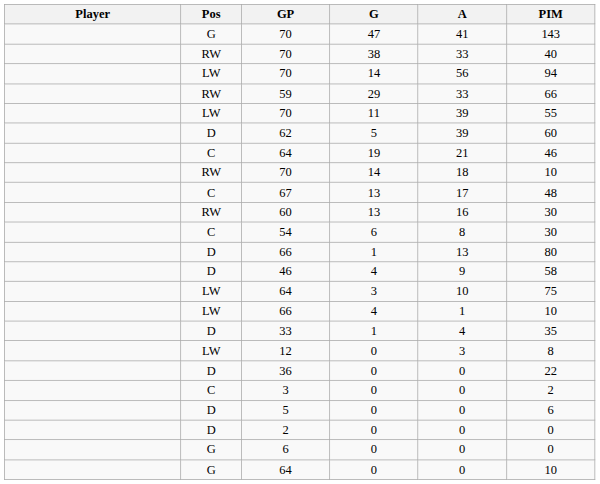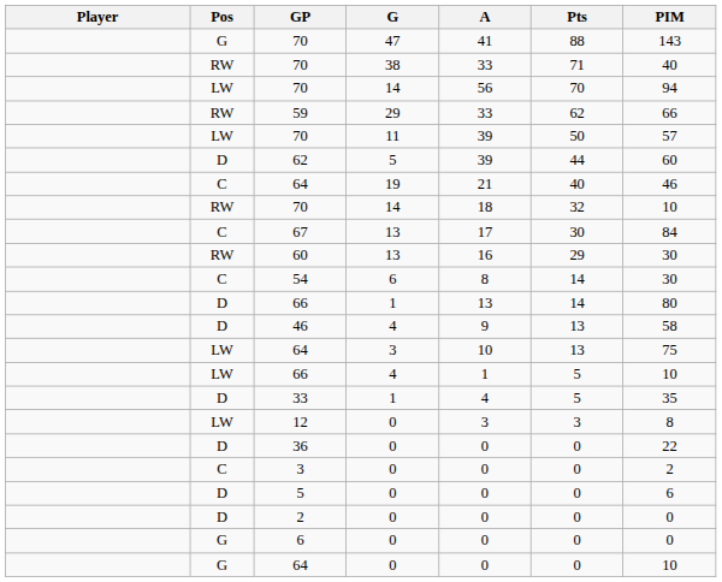+ column: Pts | 88 | 71 | 70 | 62 | 50 | 44 | 40 | 32 | 30 | 29 | 14 | 14 | 13 | 13 | 5 | 5 | 3 | 0 | 0 | 0 | 0 | 0 | 0
70 / 11 | PIM: 55 -> 57
67 | PIM: 48 -> 84
